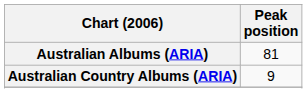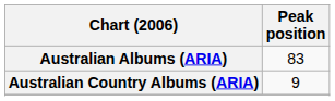Australian Albums (ARIA) | Peak position: 81 -> 83
